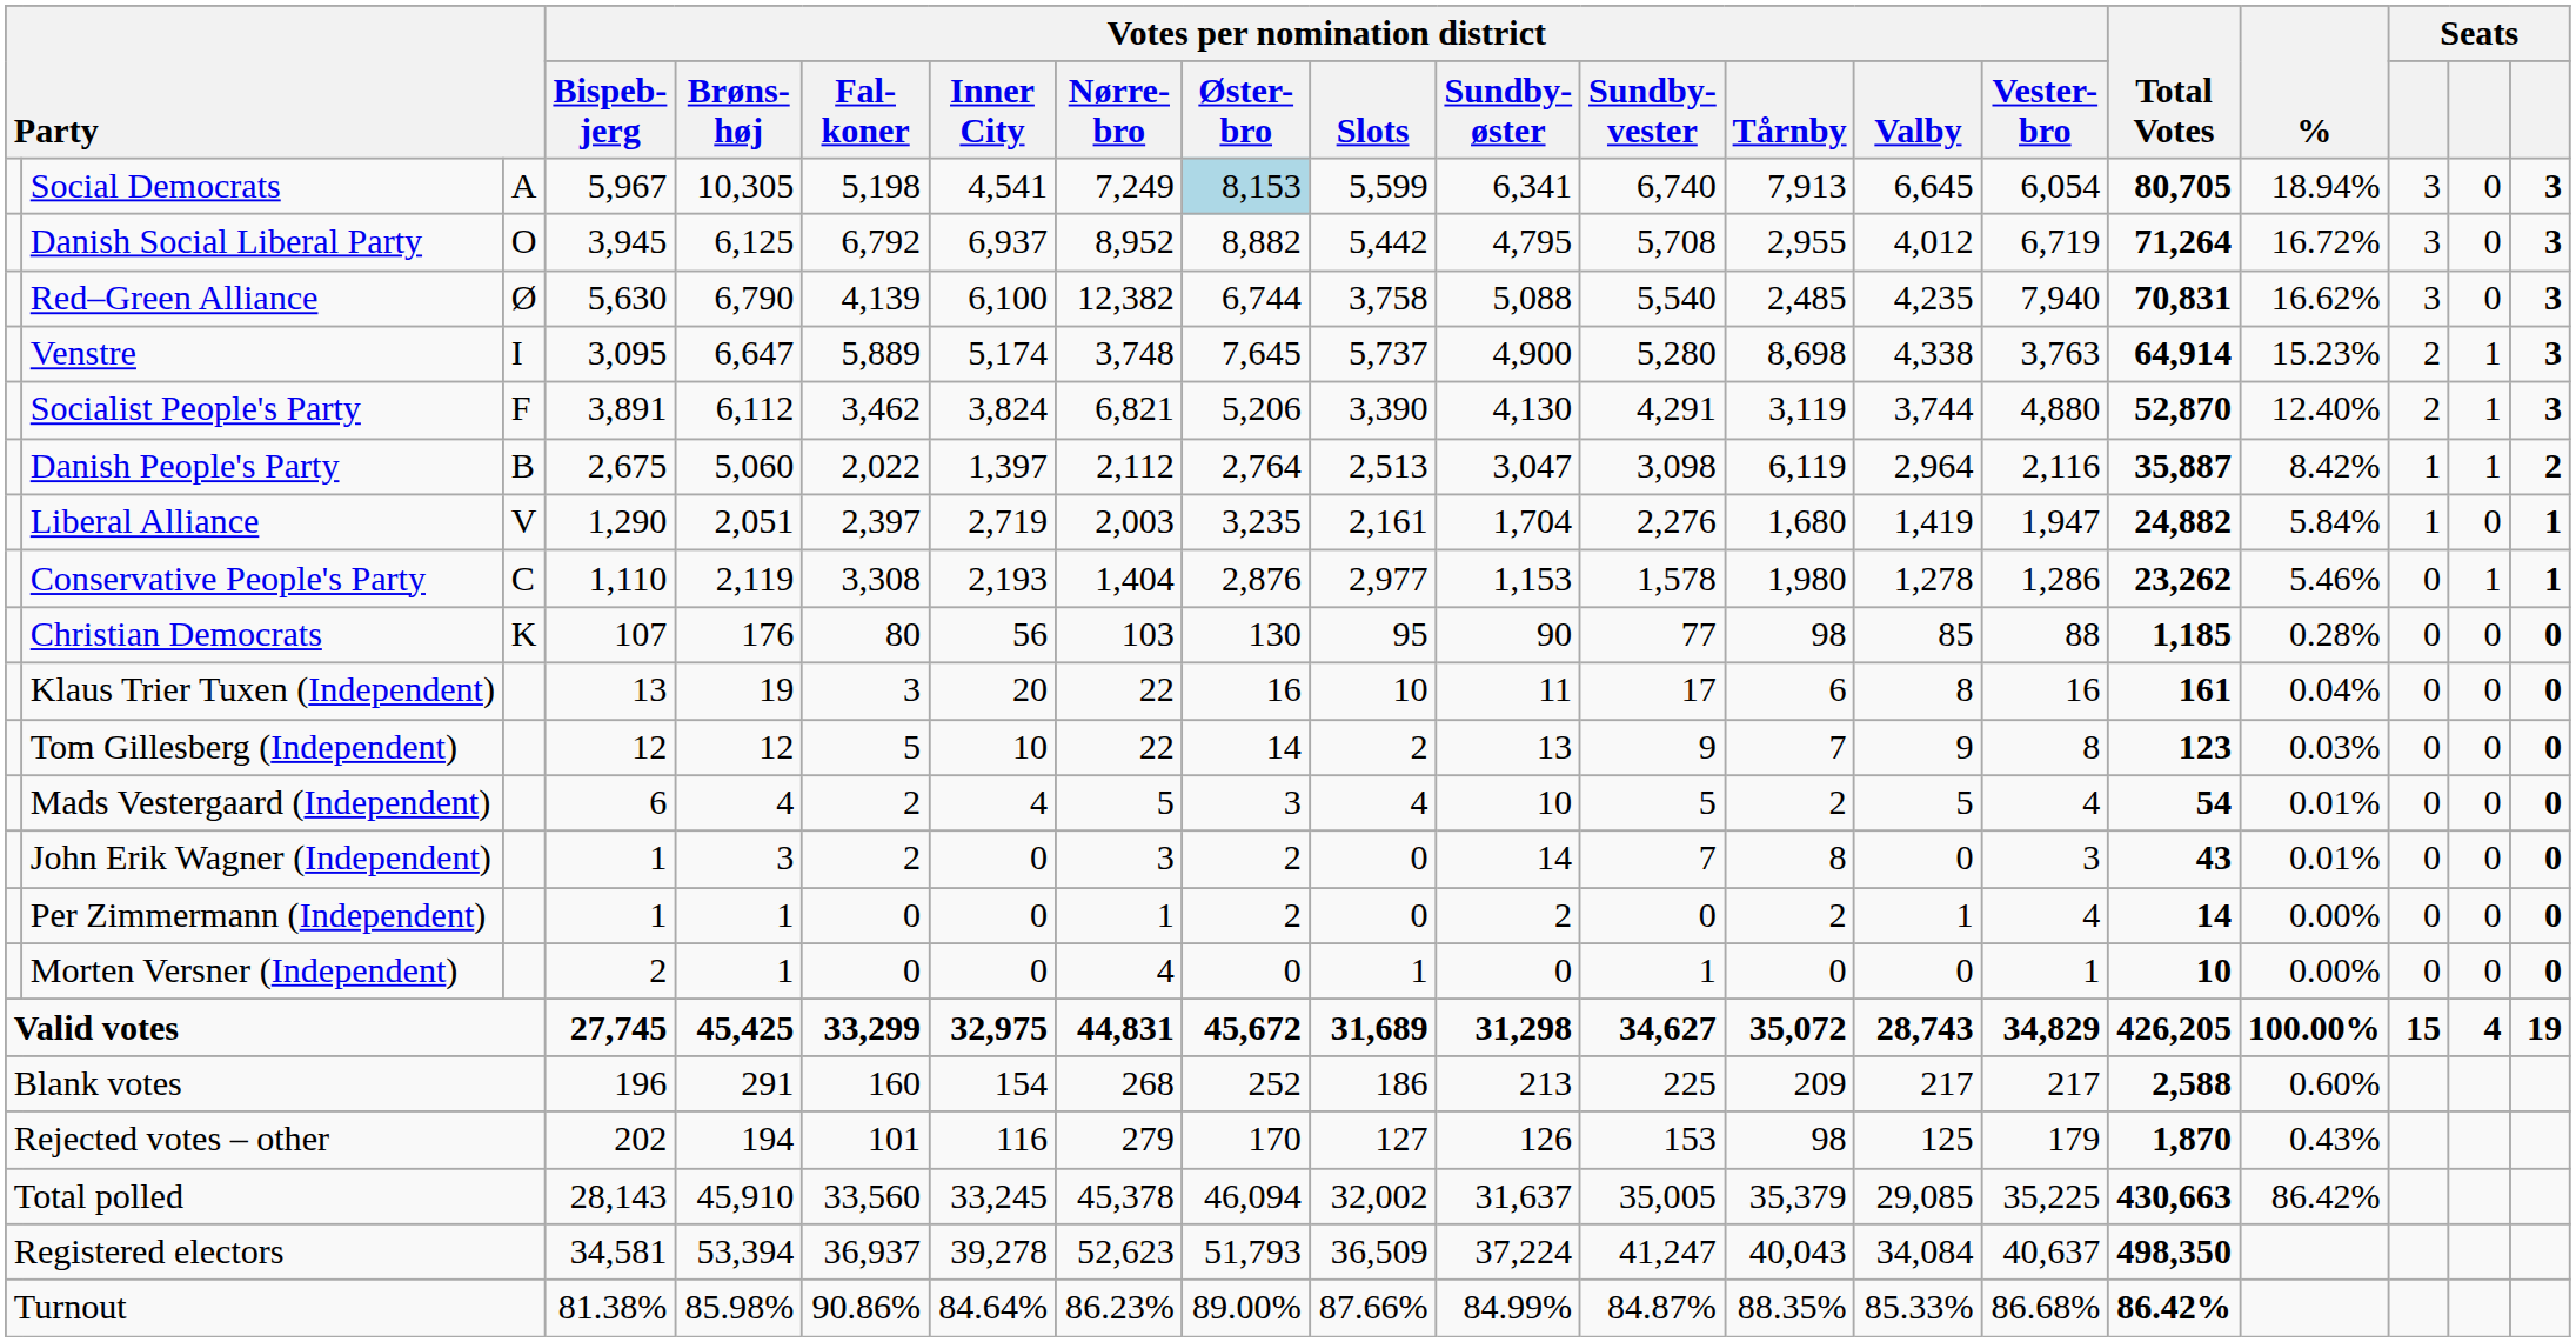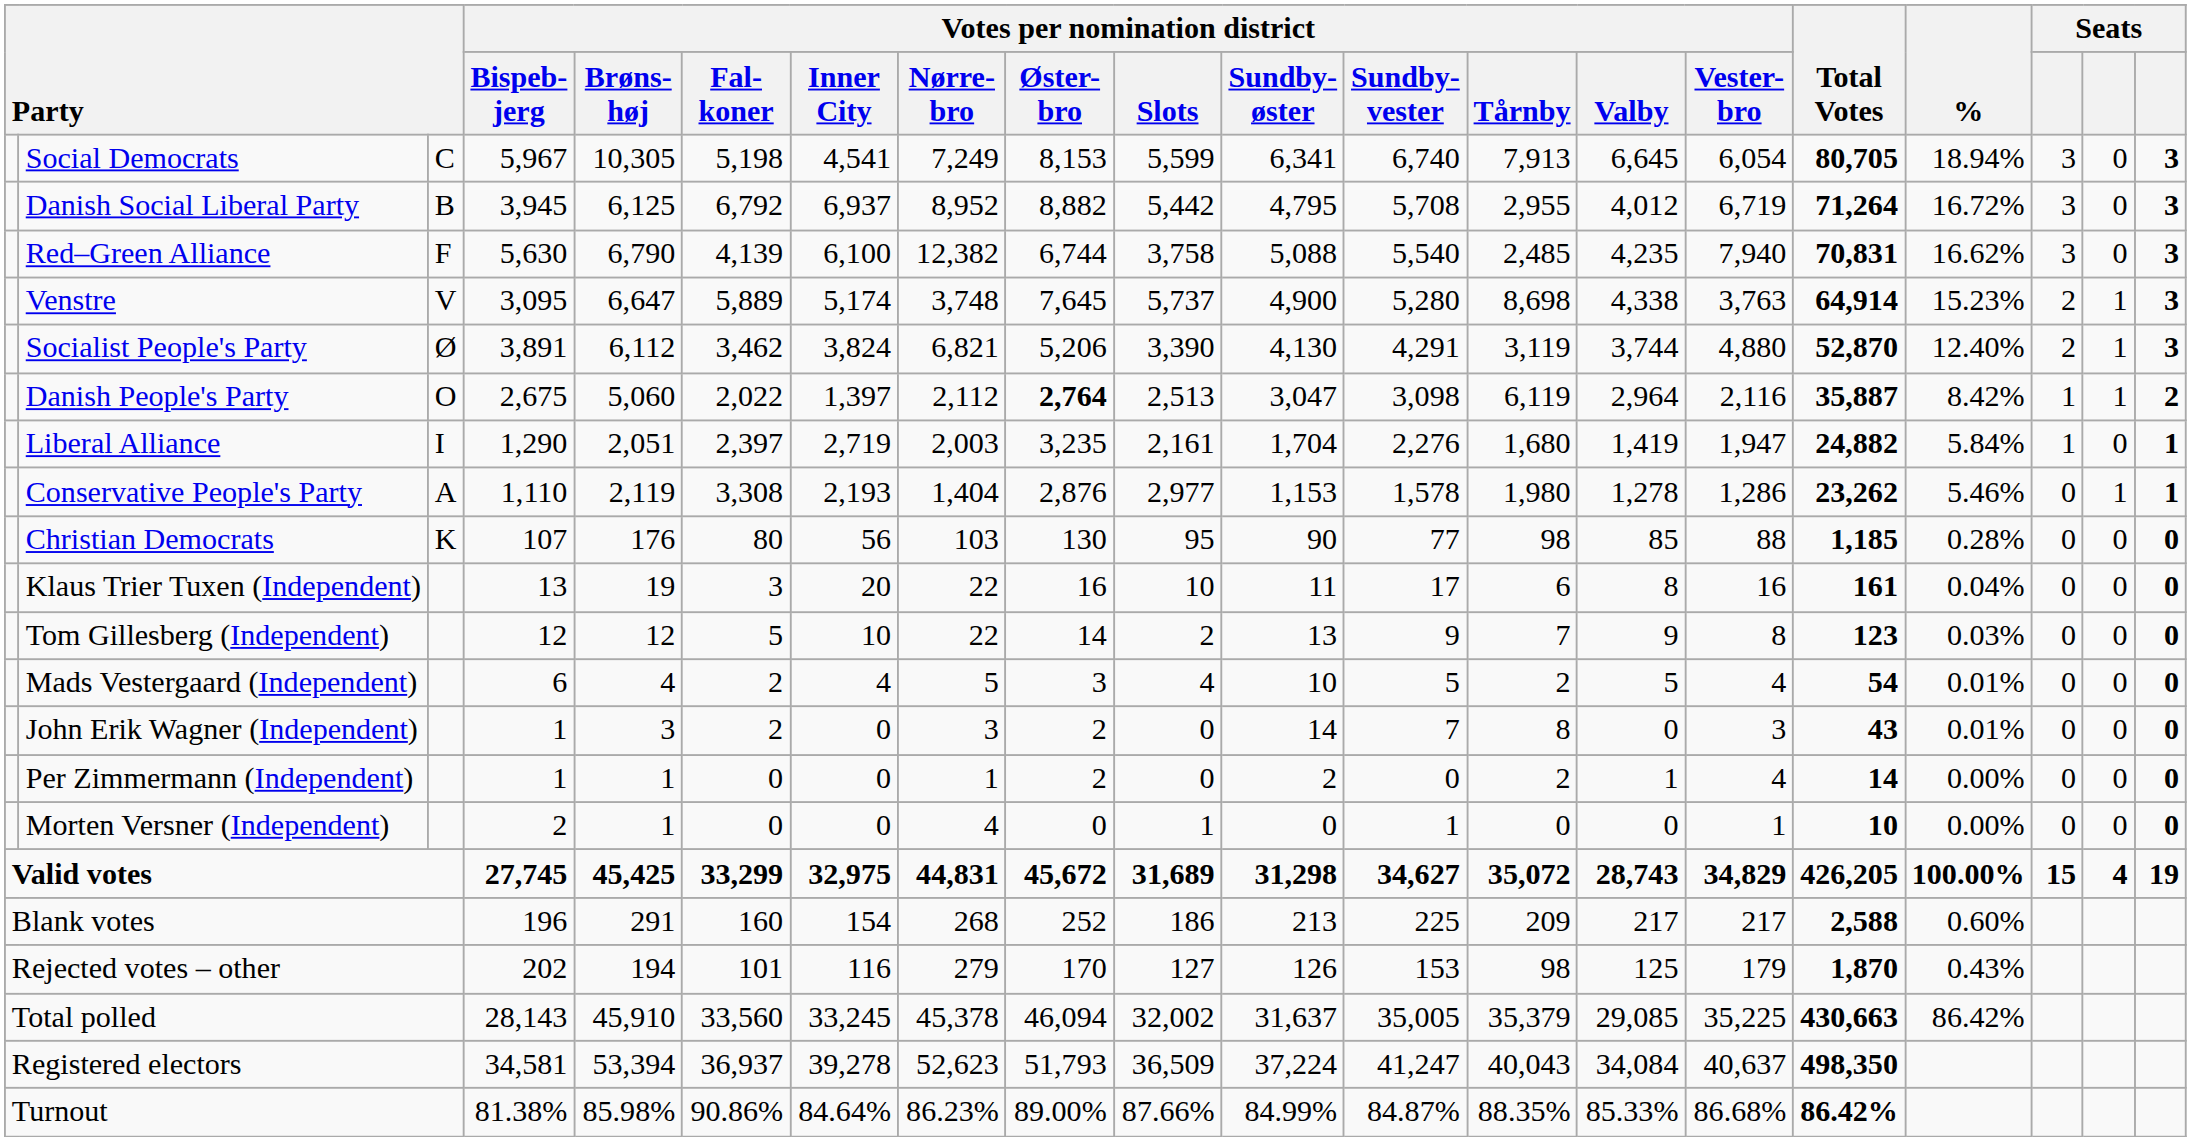Social Democrats | column 3: A -> C
Social Democrats | Votes per nomination district / Øster- bro: lightblue background -> no background
Danish Social Liberal Party | column 3: O -> B
Red–Green Alliance | column 3: Ø -> F
Venstre | column 3: I -> V
Socialist People's Party | column 3: F -> Ø
Danish People's Party | column 3: B -> O
Danish People's Party | Votes per nomination district / Øster- bro: normal -> bold
Liberal Alliance | column 3: V -> I
Conservative People's Party | column 3: C -> A
